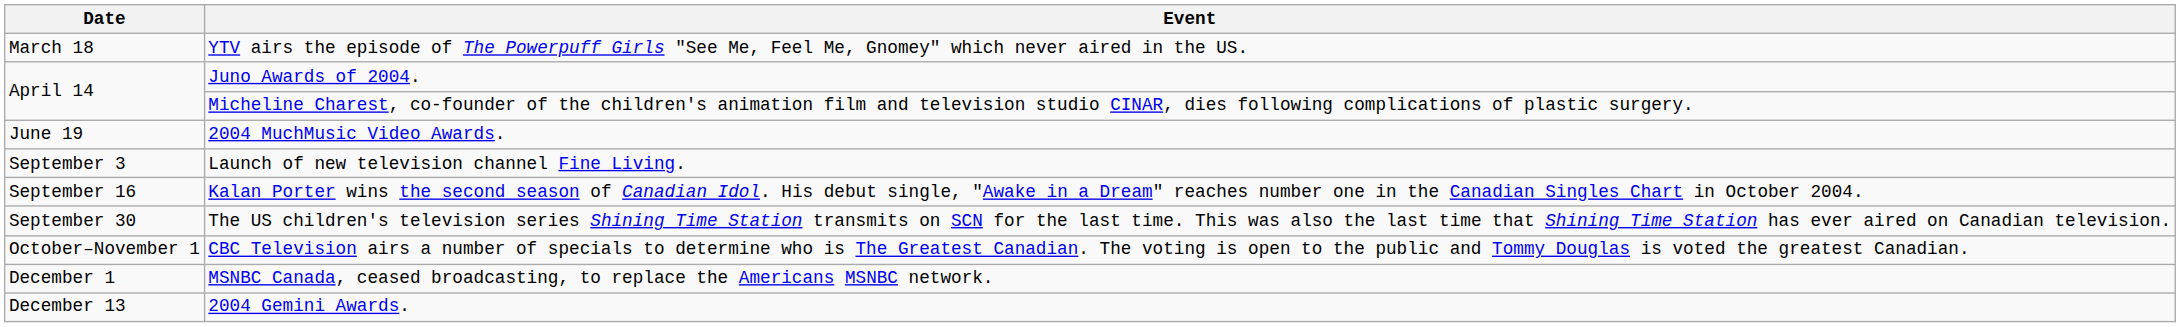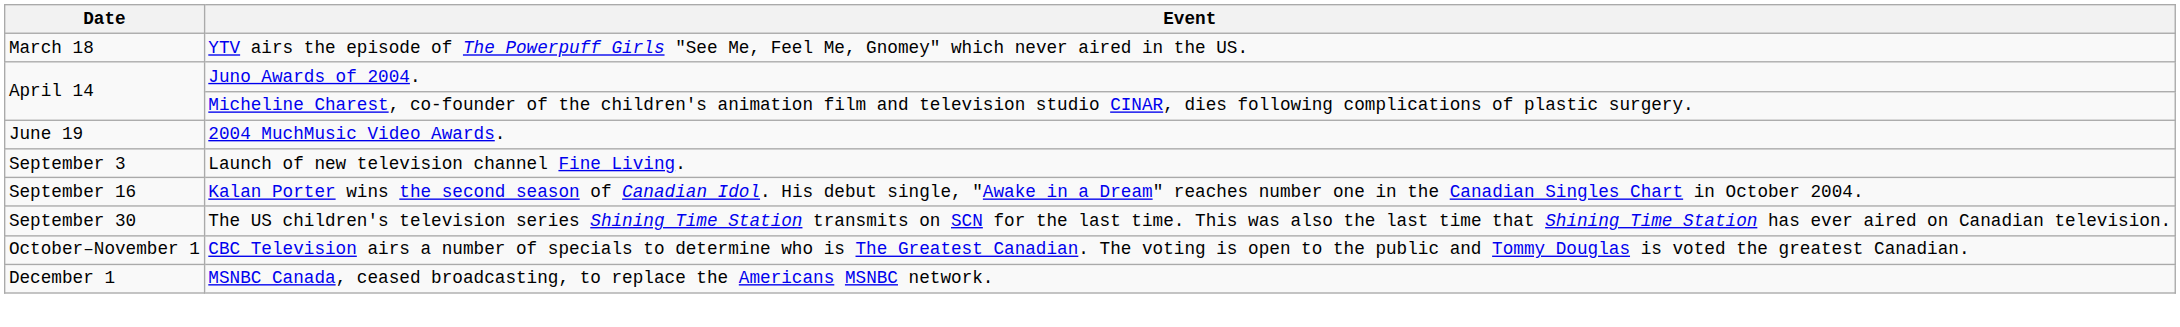- row: December 13 | 2004 Gemini Awards.
